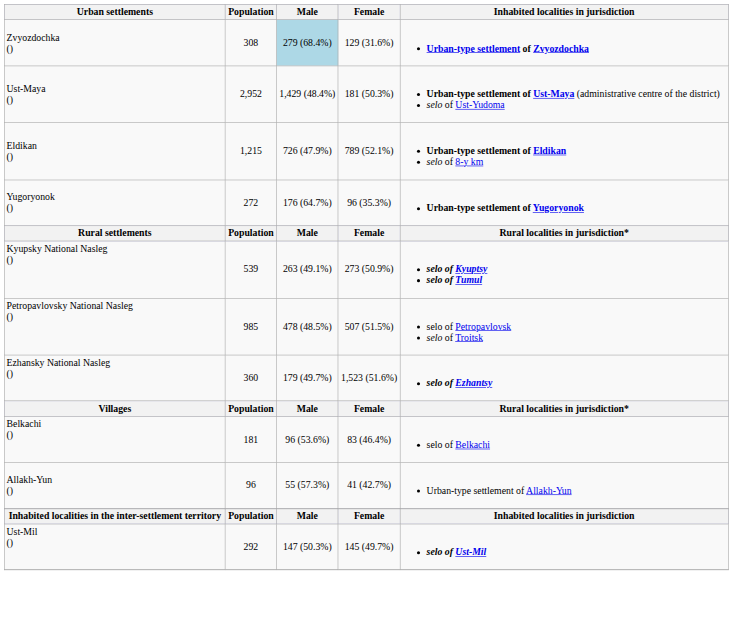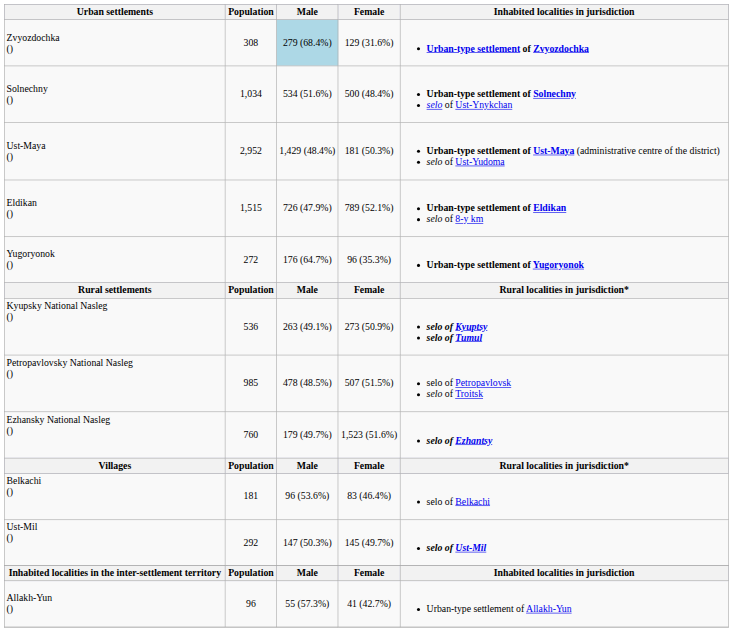+ row: Solnechny () | 1,034 | 534 (51.6%) | 500 (48.4%) | Urban-type settlement of Solnechny selo of Ust-Ynykchan
Eldikan () | Population: 1,215 -> 1,515
Kyupsky National Nasleg () | Population: 539 -> 536
Ezhansky National Nasleg () | Population: 360 -> 760
rows swapped: Ust-Mil () <-> Allakh-Yun ()
